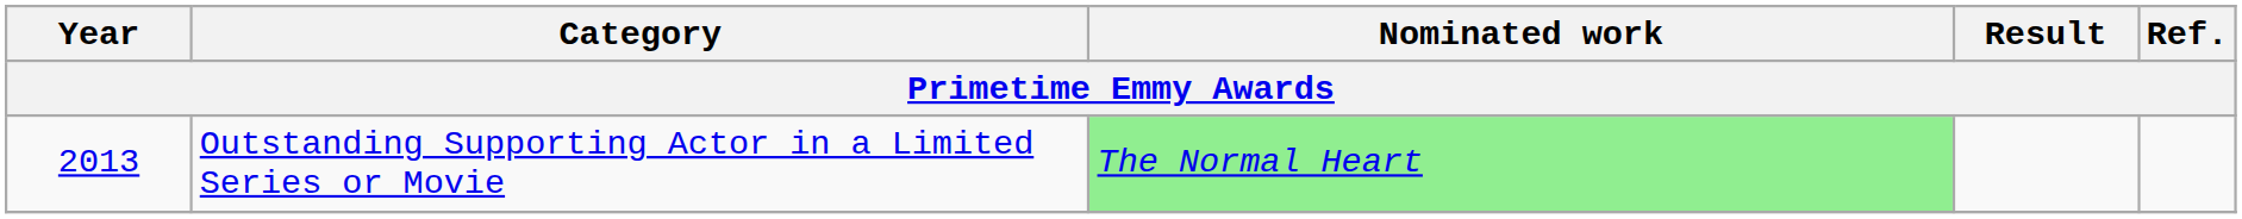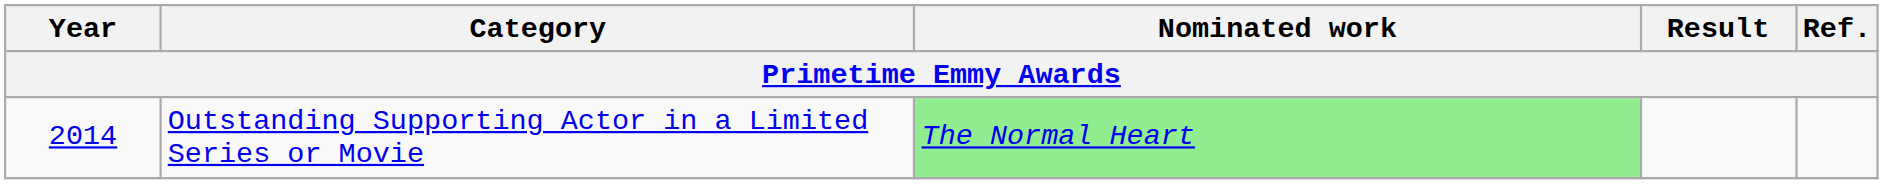Outstanding Supporting Actor in a Limited Series or Movie | Year: 2013 -> 2014
